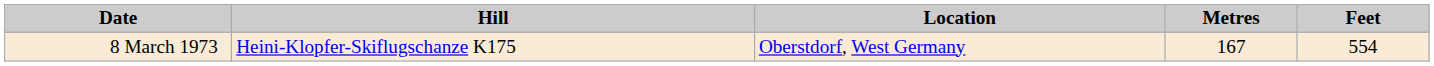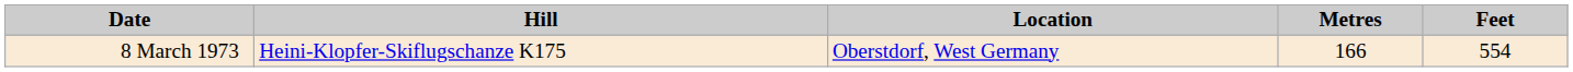8 March 1973 | Metres: 167 -> 166
